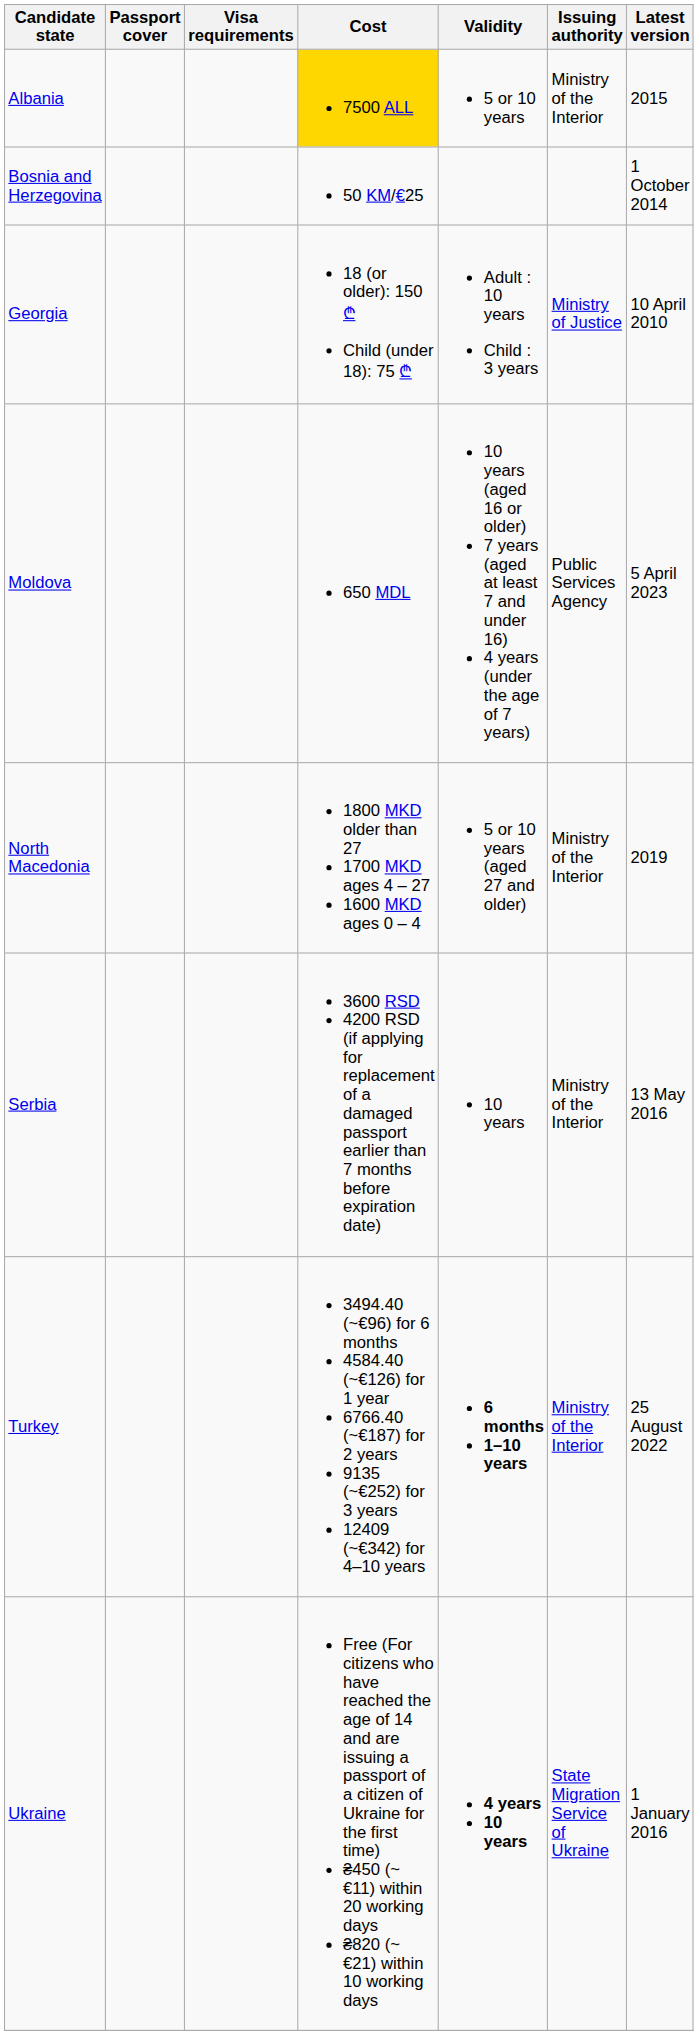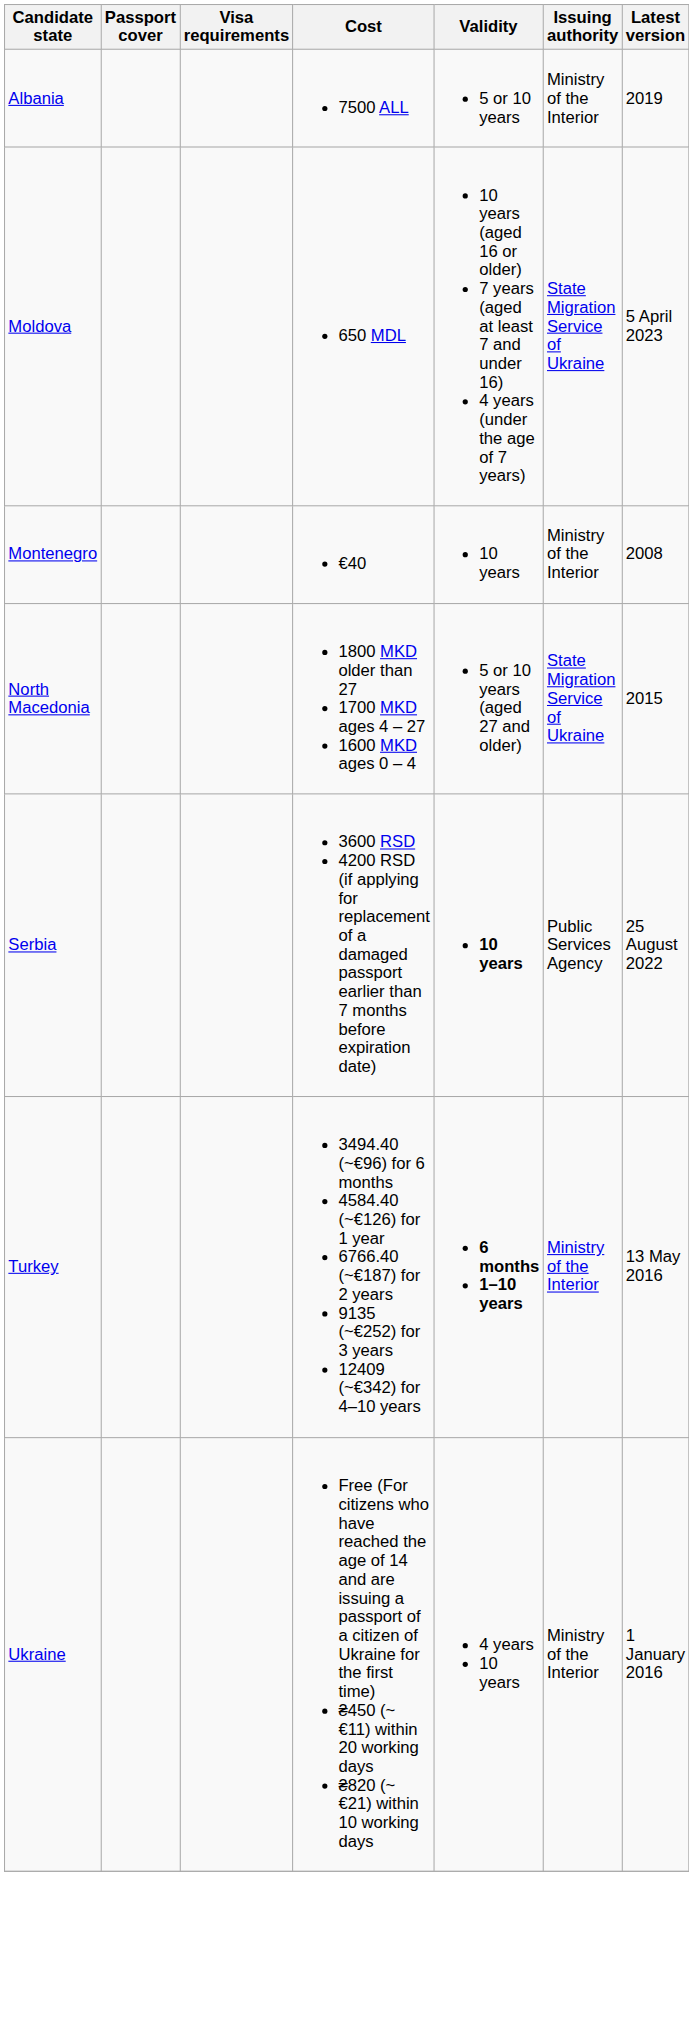Albania | Cost: gold background -> no background
Albania | Latest version: 2015 -> 2019
- row: Bosnia and Herzegovina | 50 KM/€25 | 1 October 2014
- row: Georgia | 18 (or older): 150 ₾ Child (under 18): 75 ₾ | Adult : 10 years Child : 3 years | Ministry of Justice | 10 April 2010
Moldova | Issuing authority: Public Services Agency -> State Migration Service of Ukraine
+ row: Montenegro | €40 | 10 years | Ministry of the Interior | 2008
North Macedonia | Issuing authority: Ministry of the Interior -> State Migration Service of Ukraine
North Macedonia | Latest version: 2019 -> 2015
Serbia | Validity: normal -> bold
Serbia | Issuing authority: Ministry of the Interior -> Public Services Agency
Serbia | Latest version: 13 May 2016 -> 25 August 2022
Turkey | Latest version: 25 August 2022 -> 13 May 2016
Ukraine | Validity: bold -> normal
Ukraine | Issuing authority: State Migration Service of Ukraine -> Ministry of the Interior
